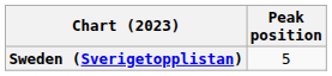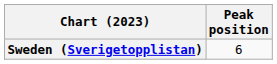Sweden (Sverigetopplistan) | Peak position: 5 -> 6
